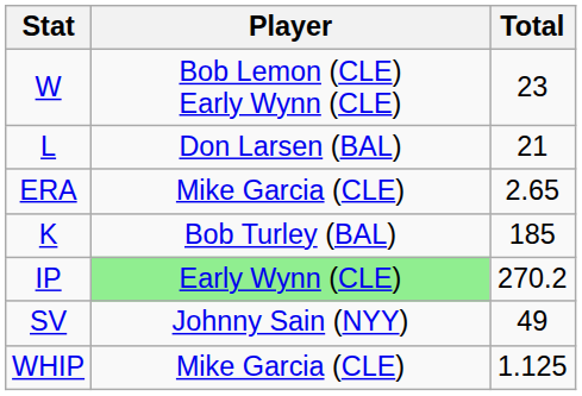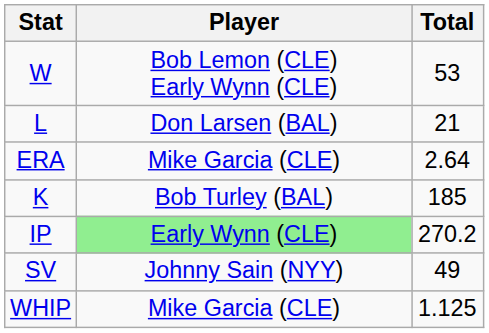W | Total: 23 -> 53
ERA | Total: 2.65 -> 2.64
